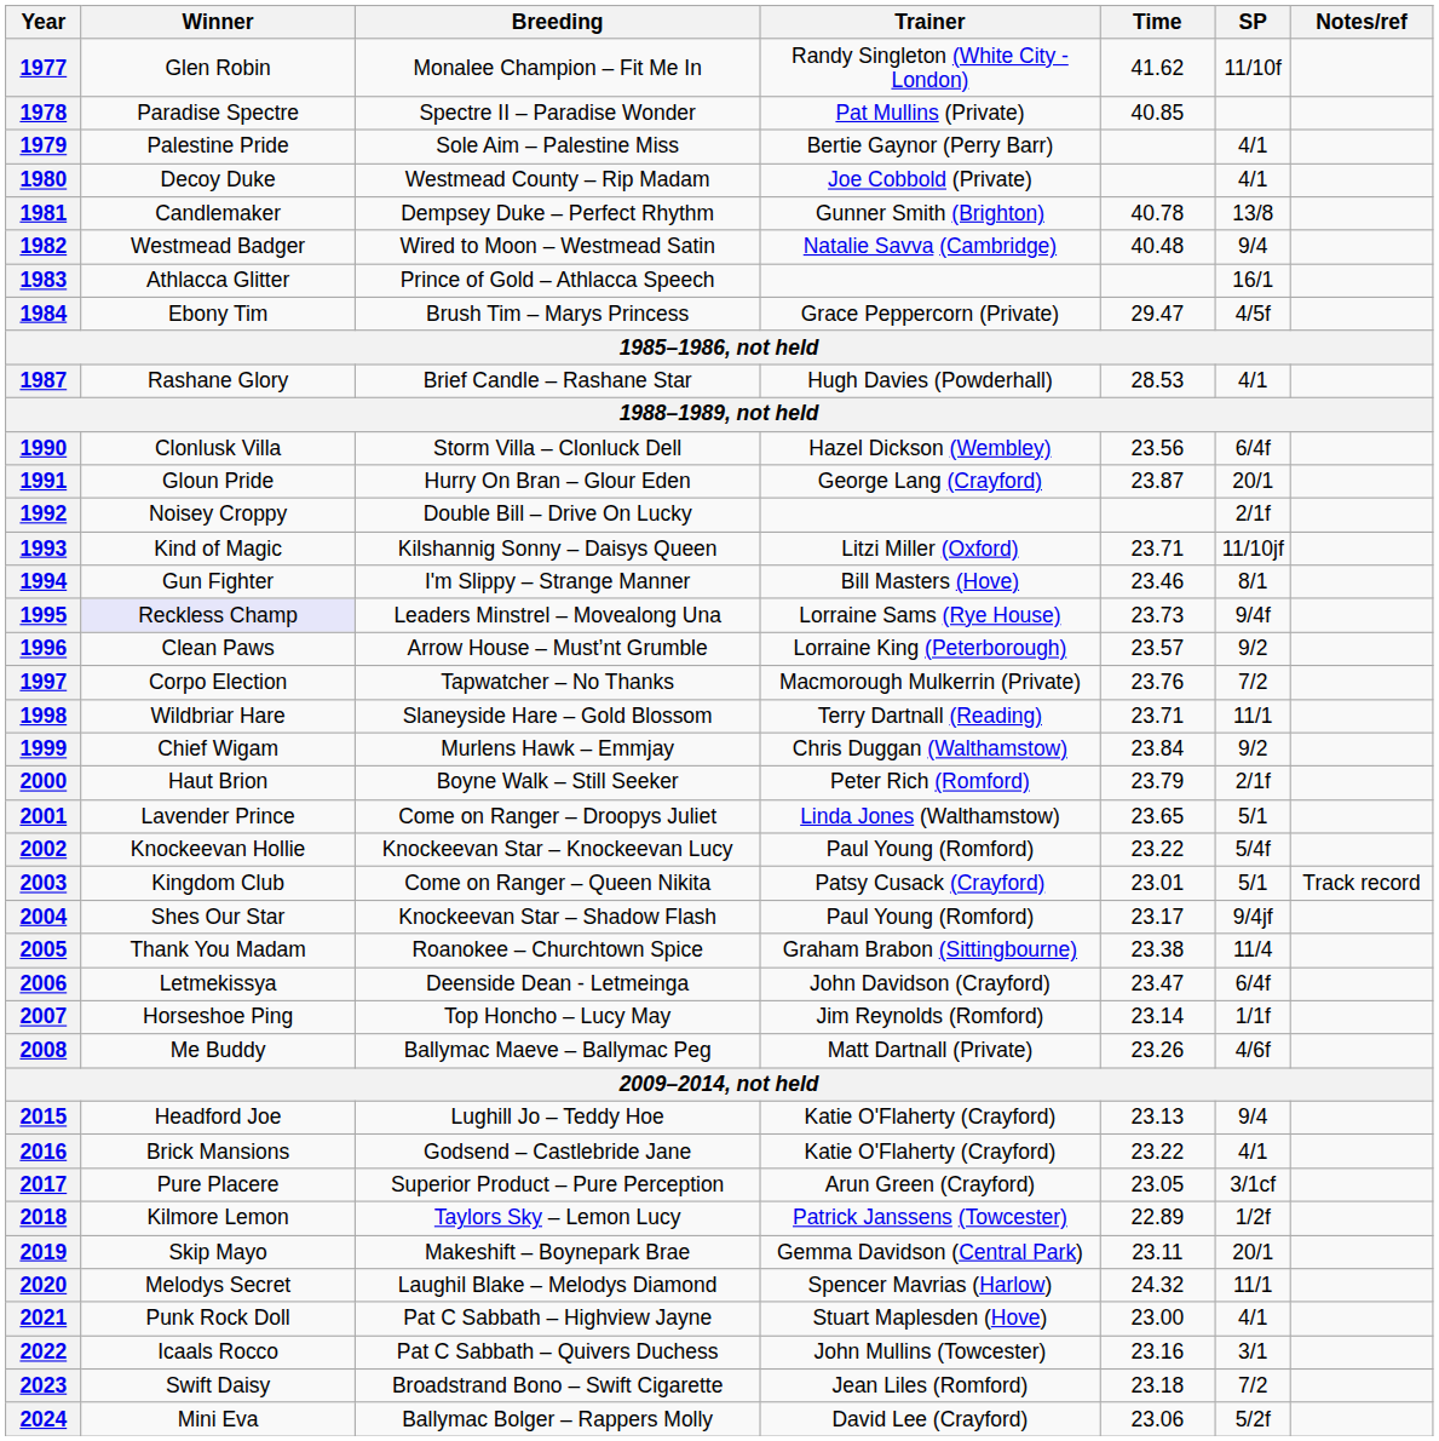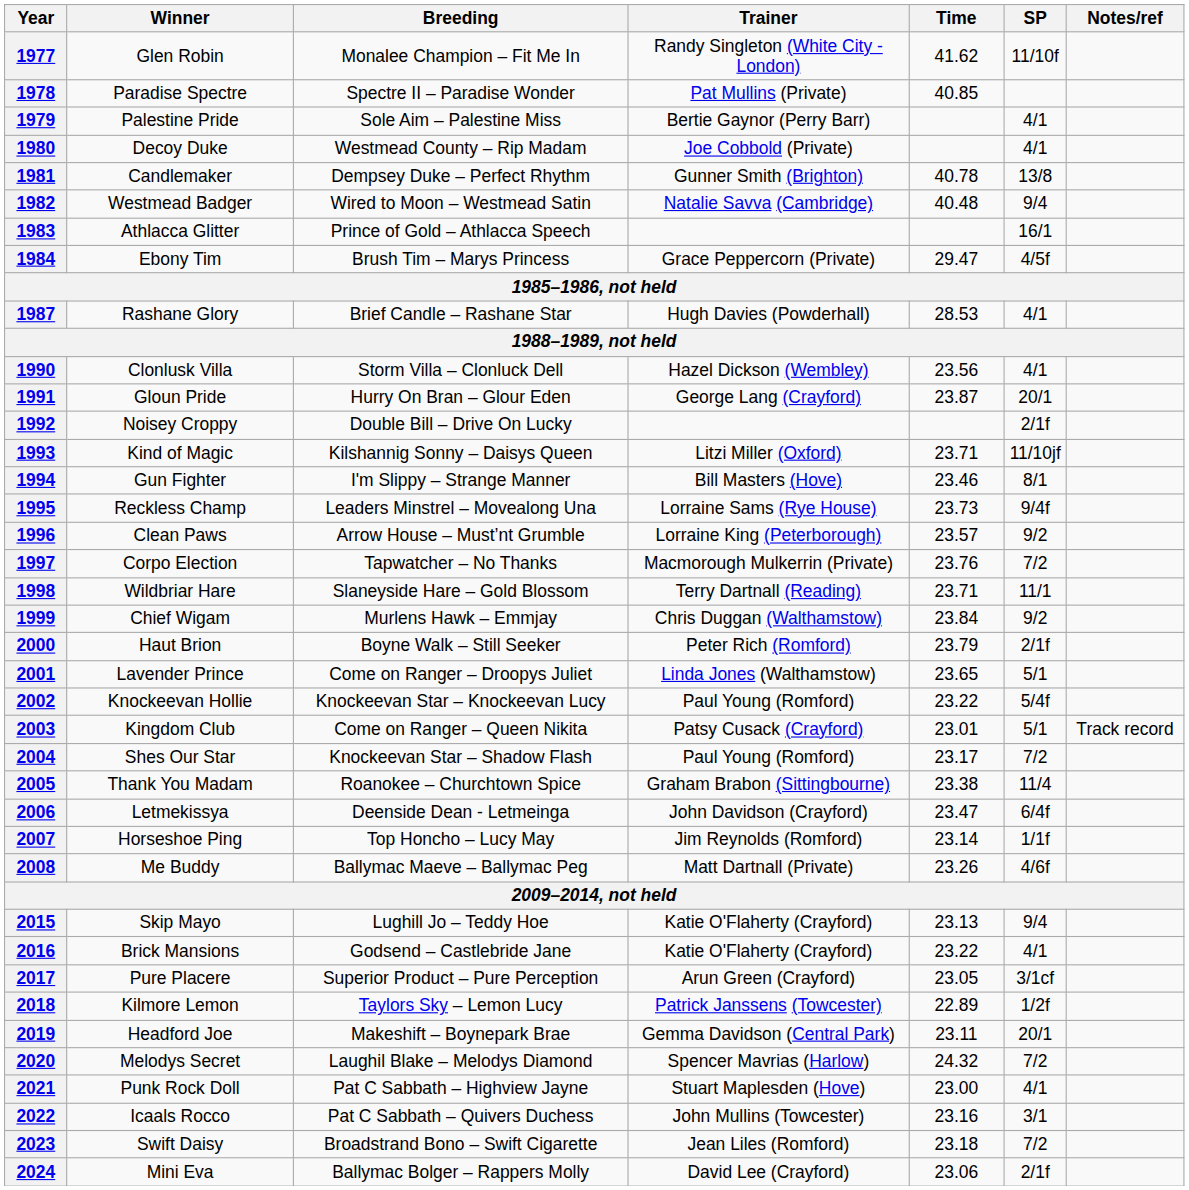1990 | SP: 6/4f -> 4/1
1995 | Winner: lavender background -> no background
2004 | SP: 9/4jf -> 7/2
2015 | Winner: Headford Joe -> Skip Mayo
2019 | Winner: Skip Mayo -> Headford Joe
2020 | SP: 11/1 -> 7/2
2024 | SP: 5/2f -> 2/1f
